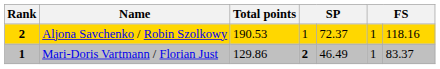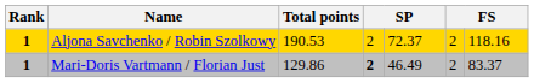Aljona Savchenko / Robin Szolkowy | Rank: 2 -> 1
Aljona Savchenko / Robin Szolkowy | column 4: 1 -> 2
Aljona Savchenko / Robin Szolkowy | column 6: 1 -> 2
Mari-Doris Vartmann / Florian Just | column 6: 1 -> 2
